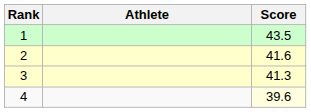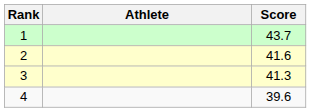1 | Score: 43.5 -> 43.7
4 | Score: lightyellow background -> no background
